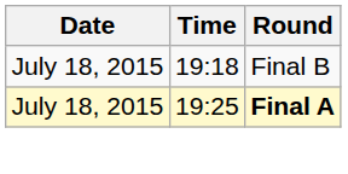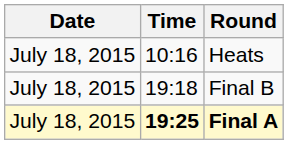+ row: July 18, 2015 | 10:16 | Heats
Final A | Time: normal -> bold
